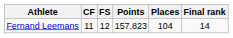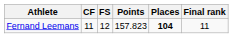Fernand Leemans | Places: normal -> bold
Fernand Leemans | Final rank: 14 -> 11
